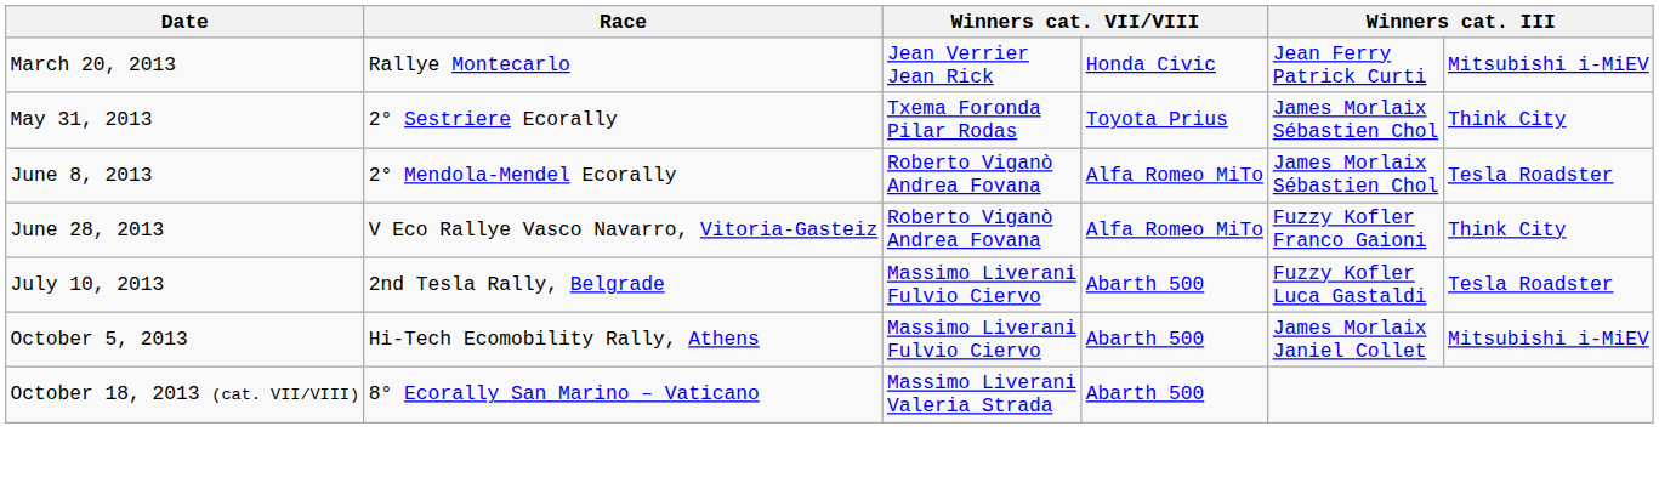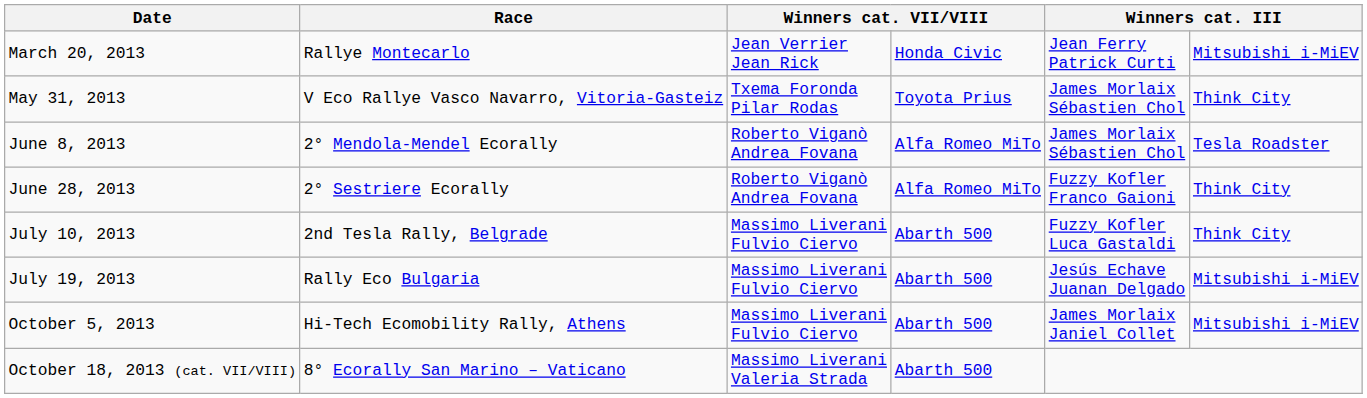May 31, 2013 | Race: 2° Sestriere Ecorally -> V Eco Rallye Vasco Navarro, Vitoria-Gasteiz
June 28, 2013 | Race: V Eco Rallye Vasco Navarro, Vitoria-Gasteiz -> 2° Sestriere Ecorally
July 10, 2013 | column 6: Tesla Roadster -> Think City
+ row: July 19, 2013 | Rally Eco Bulgaria | Massimo Liverani Fulvio Ciervo | Abarth 500 | Jesús Echave Juanan Delgado | Mitsubishi i-MiEV
